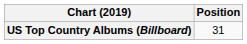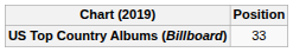US Top Country Albums (Billboard) | Position: 31 -> 33
